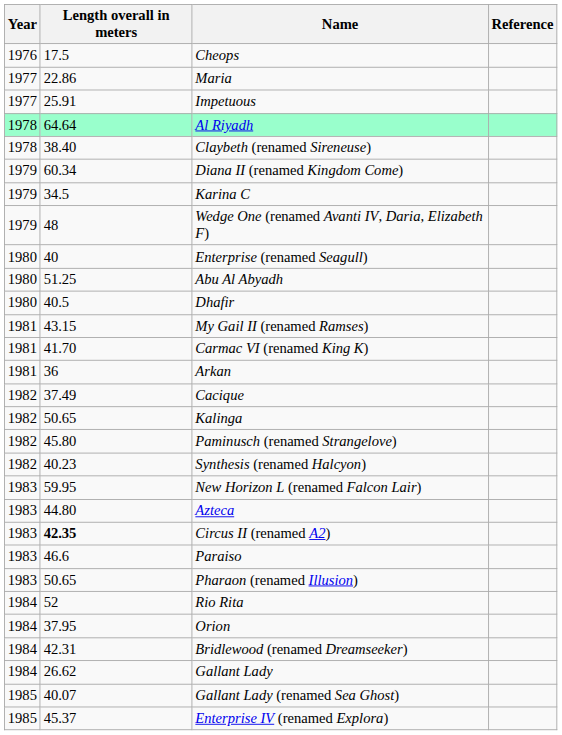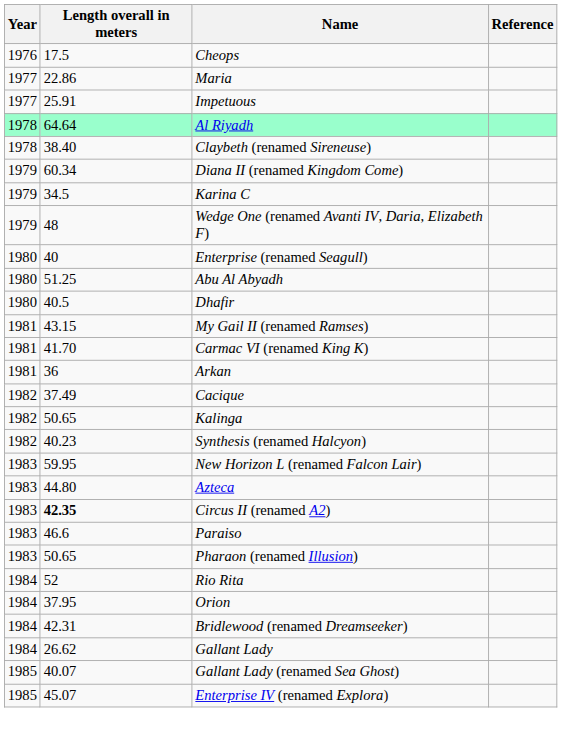- row: 1982 | 45.80 | Paminusch (renamed Strangelove)
Enterprise IV (renamed Explora) | Length overall in meters: 45.37 -> 45.07
